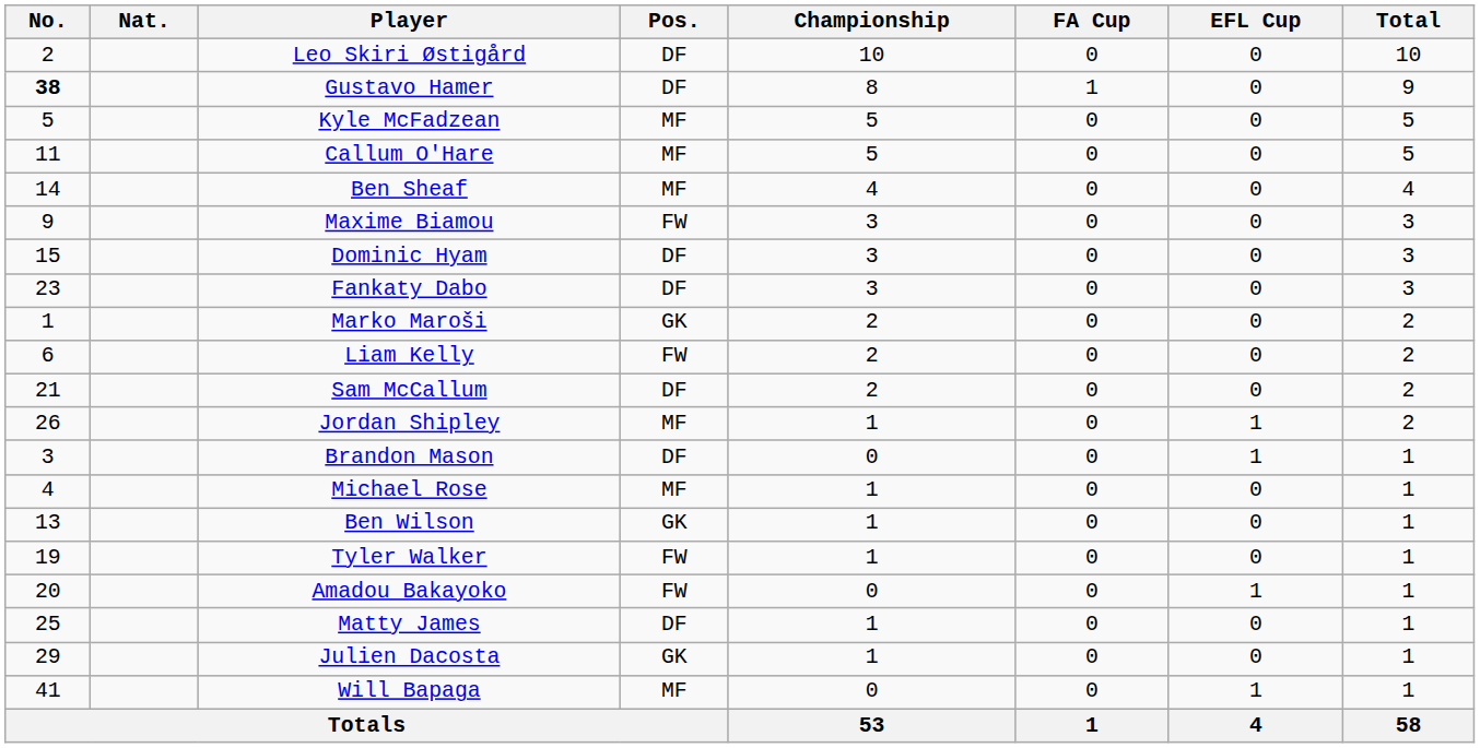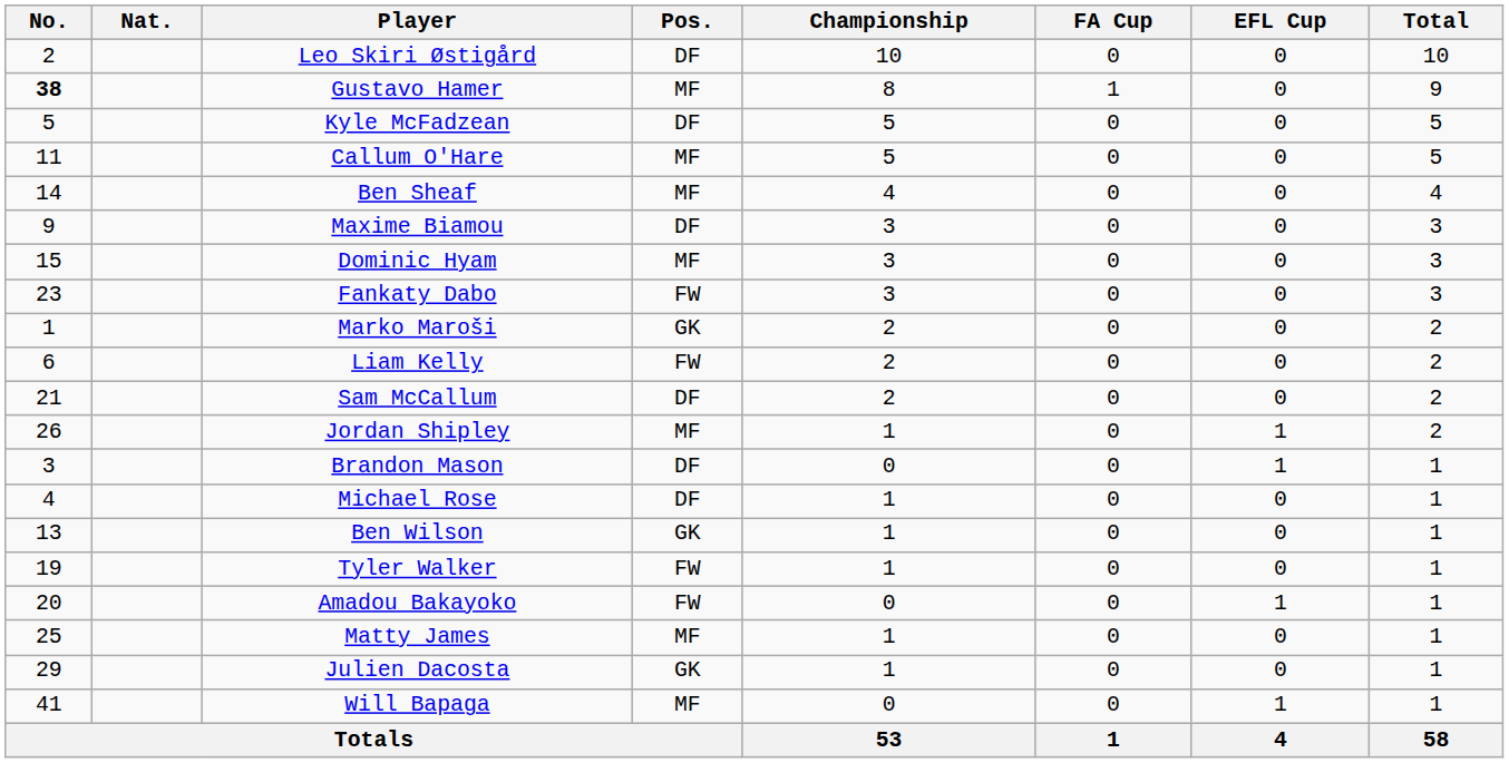Gustavo Hamer | Pos.: DF -> MF
Kyle McFadzean | Pos.: MF -> DF
Maxime Biamou | Pos.: FW -> DF
Dominic Hyam | Pos.: DF -> MF
Fankaty Dabo | Pos.: DF -> FW
Michael Rose | Pos.: MF -> DF
Matty James | Pos.: DF -> MF
